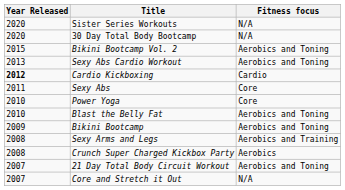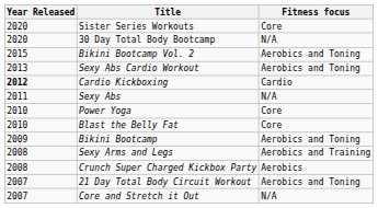Sister Series Workouts | Fitness focus: N/A -> Core
Sexy Abs | Fitness focus: Core -> N/A
Blast the Belly Fat | Fitness focus: Aerobics and Toning -> Core
